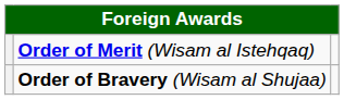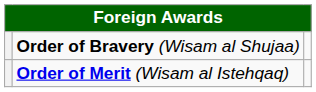rows swapped: Order of Bravery (Wisam al Shujaa) <-> Order of Merit (Wisam al Istehqaq)
